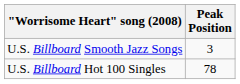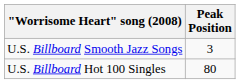U.S. Billboard Hot 100 Singles | Peak Position: 78 -> 80
